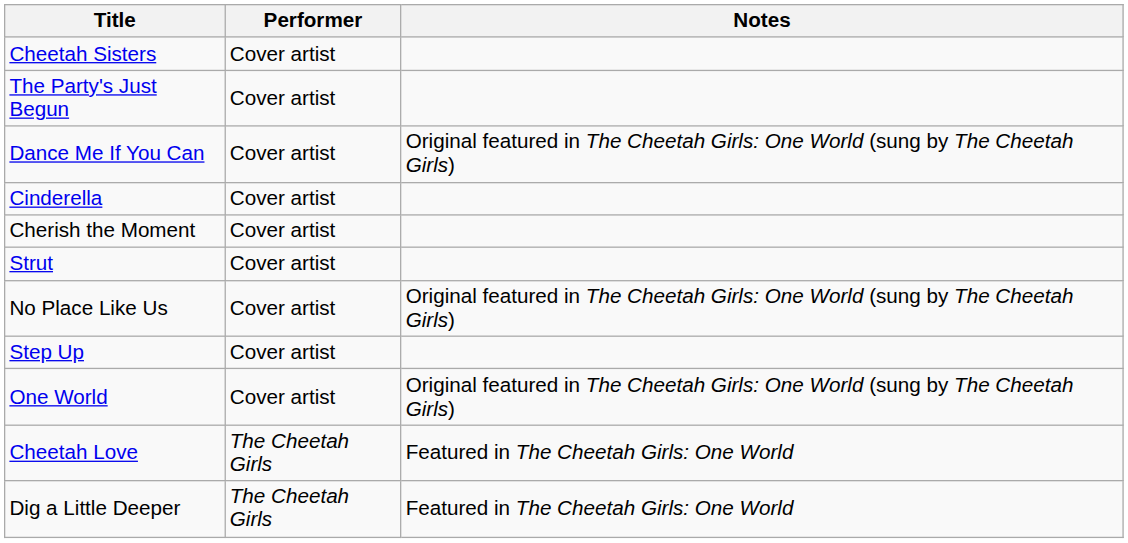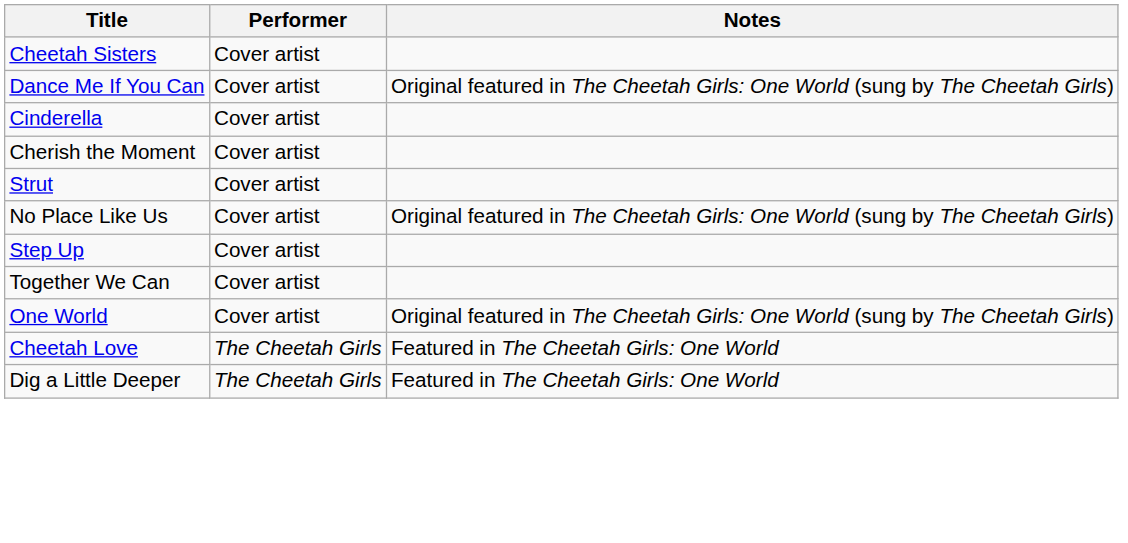- row: The Party's Just Begun | Cover artist
+ row: Together We Can | Cover artist
